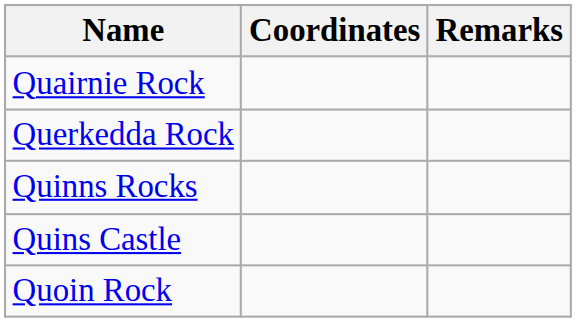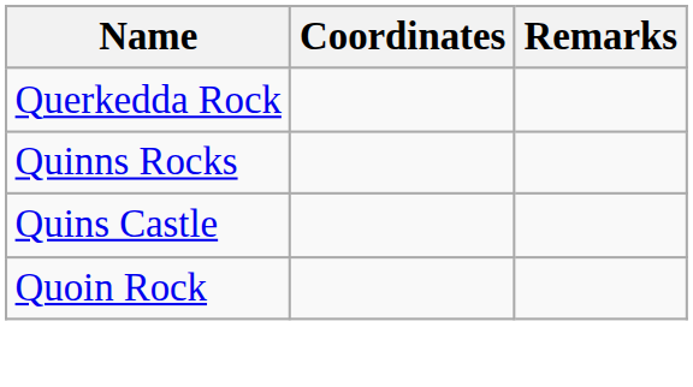- row: Quairnie Rock
